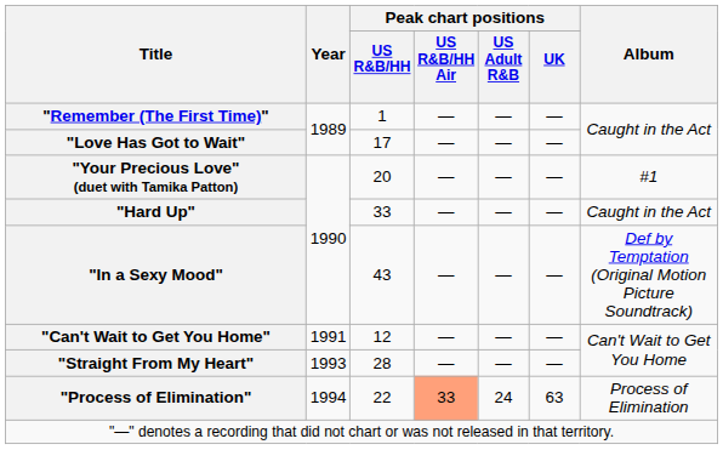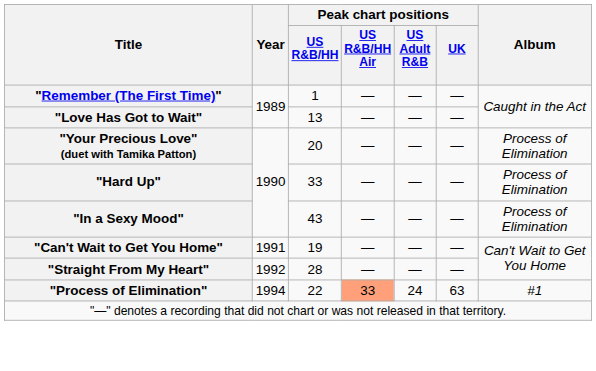"Love Has Got to Wait" | Peak chart positions / US R&B/HH: 17 -> 13
"Your Precious Love" (duet with Tamika Patton) | Album: #1 -> Process of Elimination
"Hard Up" | Album: Caught in the Act -> Process of Elimination
"In a Sexy Mood" | Album: Def by Temptation (Original Motion Picture Soundtrack) -> Process of Elimination
"Can't Wait to Get You Home" | Peak chart positions / US R&B/HH: 12 -> 19
"Straight From My Heart" | Year: 1993 -> 1992
"Process of Elimination" | Album: Process of Elimination -> #1
